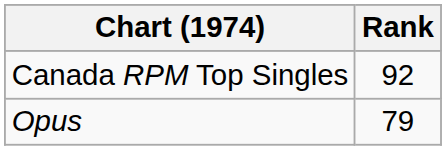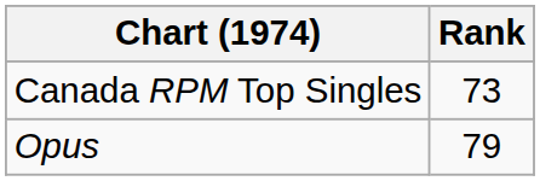Canada RPM Top Singles | Rank: 92 -> 73
